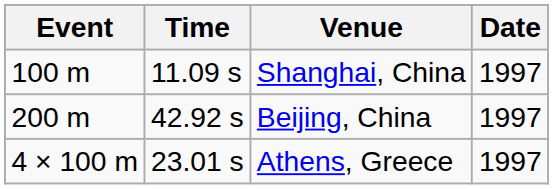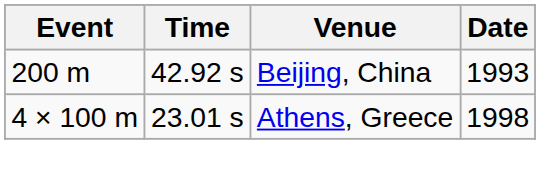- row: 100 m | 11.09 s | Shanghai, China | 1997
Beijing, China | Date: 1997 -> 1993
Athens, Greece | Date: 1997 -> 1998
